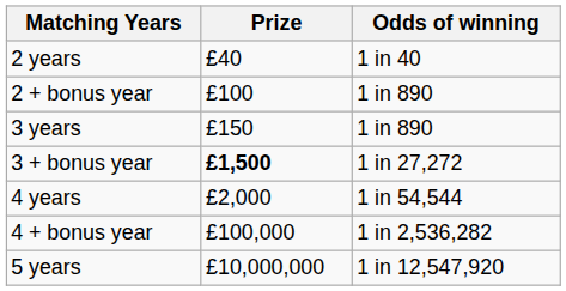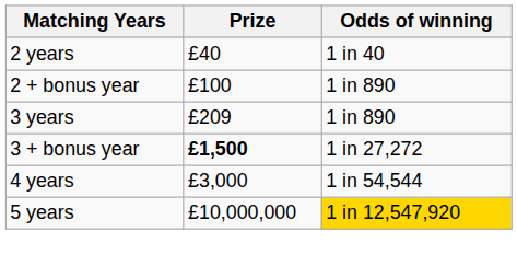3 years | Prize: £150 -> £209
4 years | Prize: £2,000 -> £3,000
- row: 4 + bonus year | £100,000 | 1 in 2,536,282
5 years | Odds of winning: no background -> gold background
